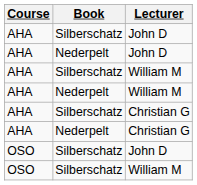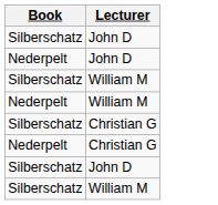- column: Course | AHA | AHA | AHA | AHA | AHA | AHA | OSO | OSO
